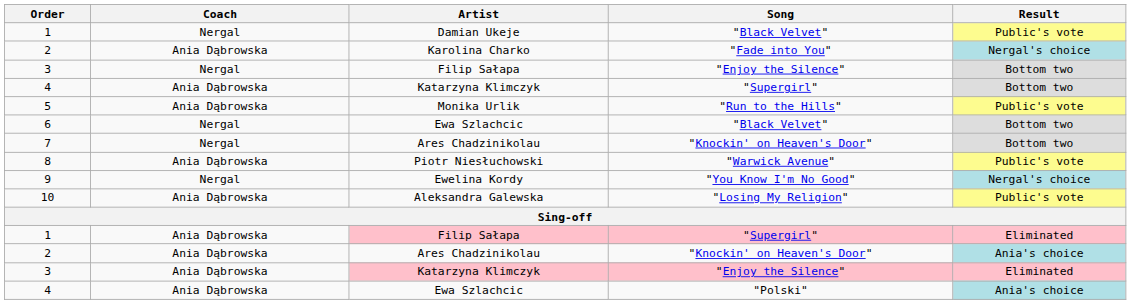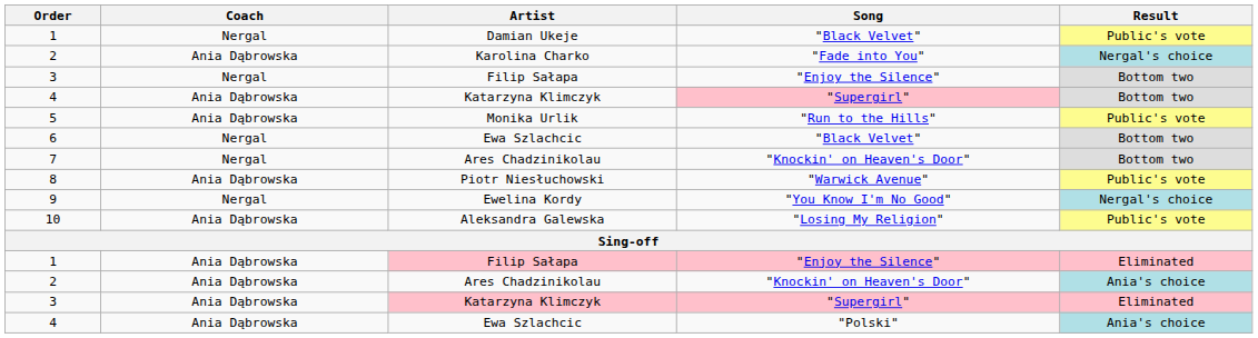4 / Katarzyna Klimczyk | Song: no background -> pink background
1 / Filip Sałapa | Song: "Supergirl" -> "Enjoy the Silence"
3 / Katarzyna Klimczyk | Song: "Enjoy the Silence" -> "Supergirl"
